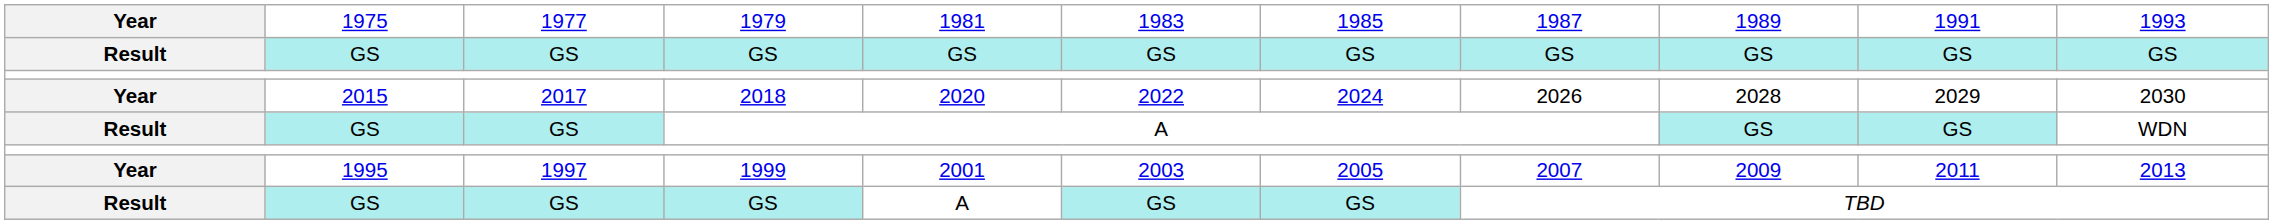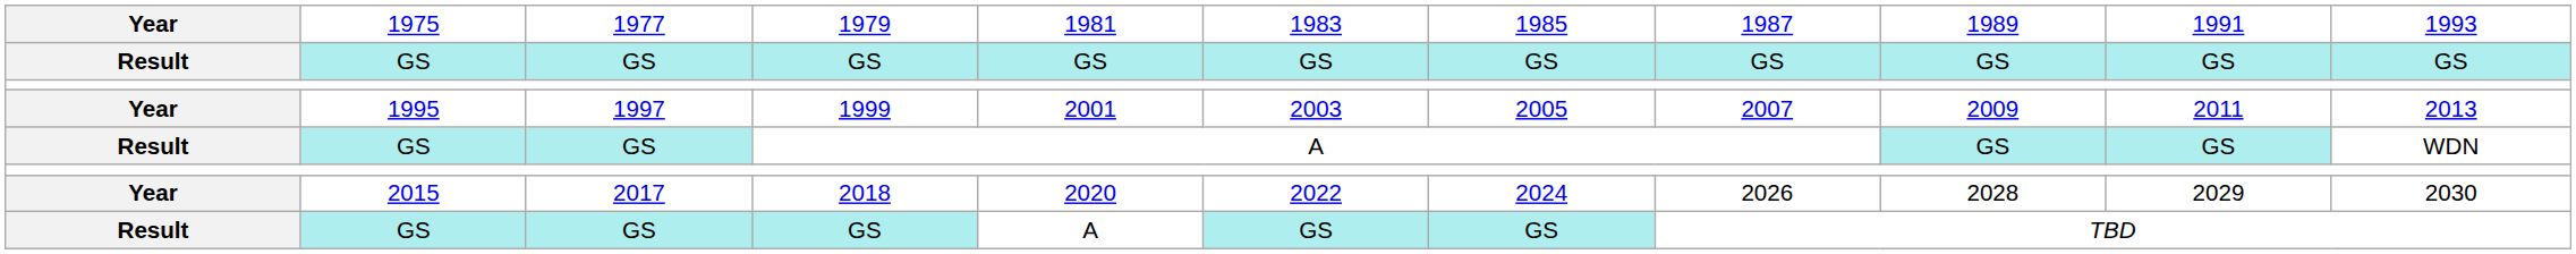rows swapped: 1999 <-> 2018
